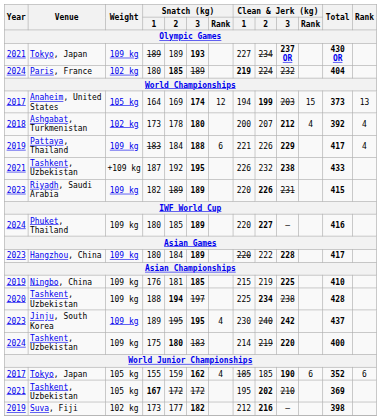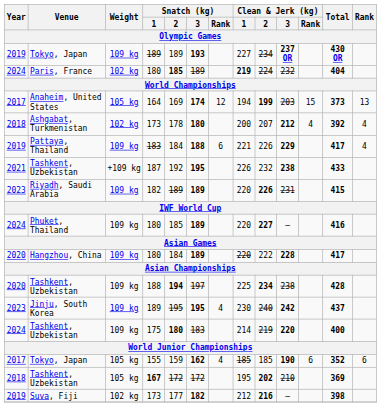Tokyo, Japan / 189 | Year: 2021 -> 2019
Hangzhou, China | Year: 2023 -> 2020
- row: 2019 | Ningbo, China | 109 kg | 176 | 181 | 185 | 215 | 219 | 225 | 410
Tashkent, Uzbekistan / 167 | Year: 2021 -> 2018
